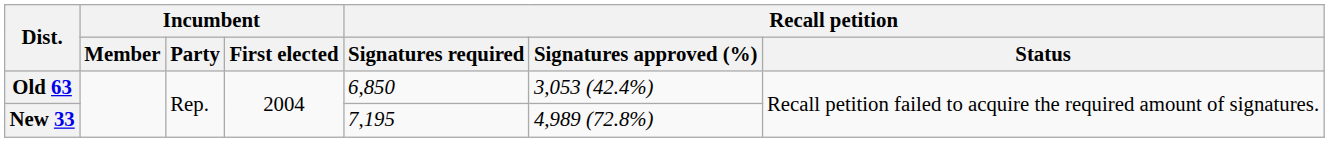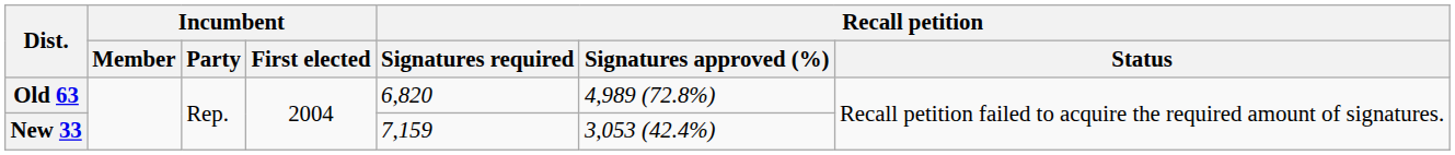Old 63 | Recall petition / Signatures required: 6,850 -> 6,820
Old 63 | Recall petition / Signatures approved (%): 3,053 (42.4%) -> 4,989 (72.8%)
New 33 | Recall petition / Signatures required: 7,195 -> 7,159
New 33 | Recall petition / Signatures approved (%): 4,989 (72.8%) -> 3,053 (42.4%)
